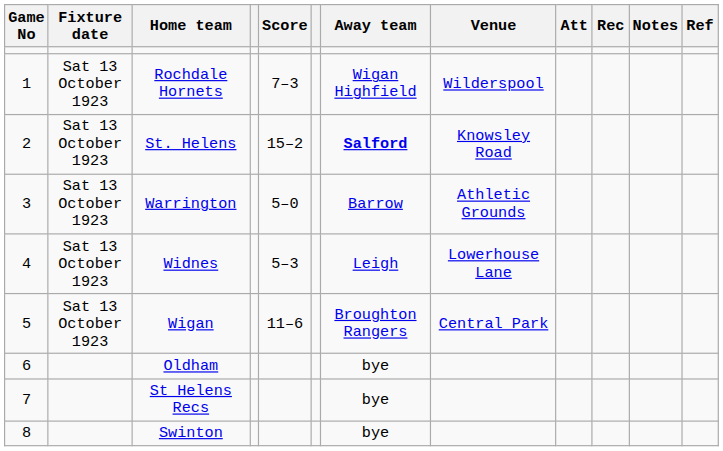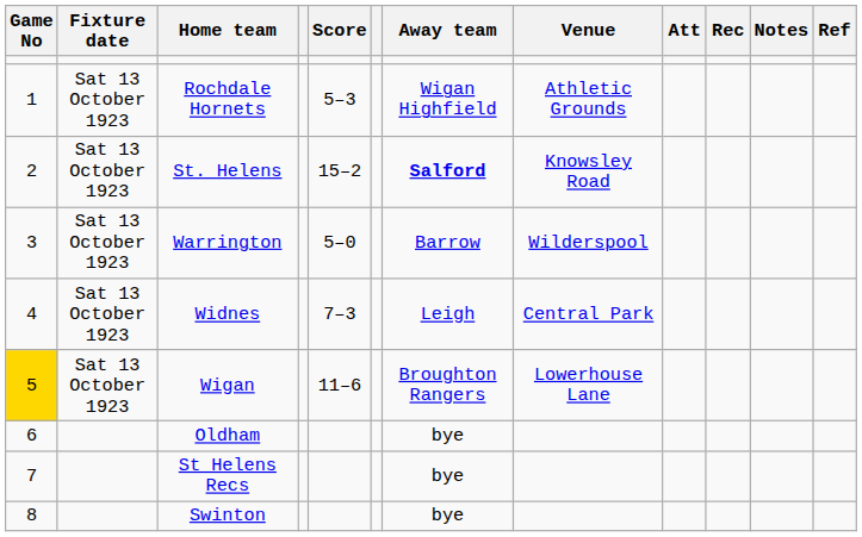Rochdale Hornets | Score: 7–3 -> 5–3
Rochdale Hornets | Venue: Wilderspool -> Athletic Grounds
Warrington | Venue: Athletic Grounds -> Wilderspool
Widnes | Score: 5–3 -> 7–3
Widnes | Venue: Lowerhouse Lane -> Central Park
Wigan | Game No: no background -> gold background
Wigan | Venue: Central Park -> Lowerhouse Lane
